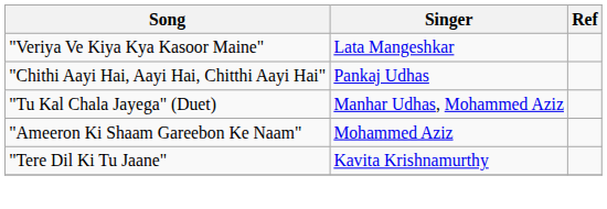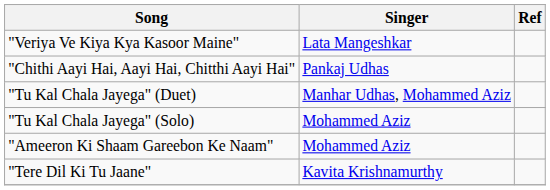+ row: "Tu Kal Chala Jayega" (Solo) | Mohammed Aziz
